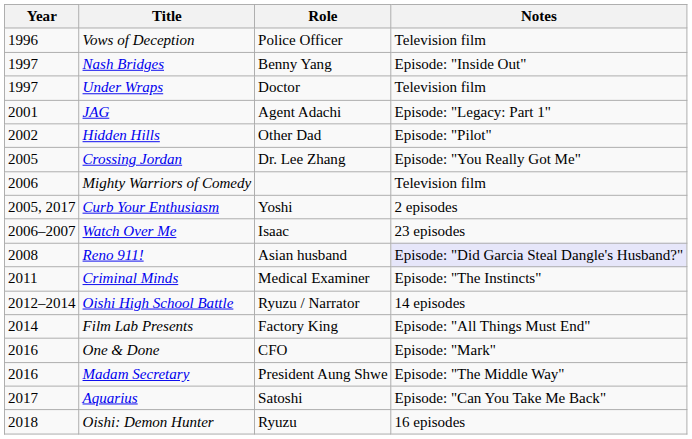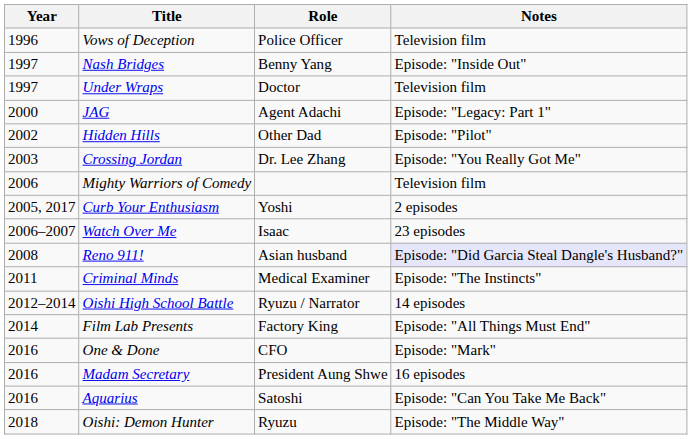JAG | Year: 2001 -> 2000
Crossing Jordan | Year: 2005 -> 2003
Madam Secretary | Notes: Episode: "The Middle Way" -> 16 episodes
Aquarius | Year: 2017 -> 2016
Oishi: Demon Hunter | Notes: 16 episodes -> Episode: "The Middle Way"
